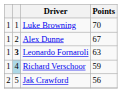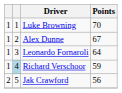Leonardo Fornaroli | column 2: bold -> normal
Leonardo Fornaroli | Points: 63 -> 64
